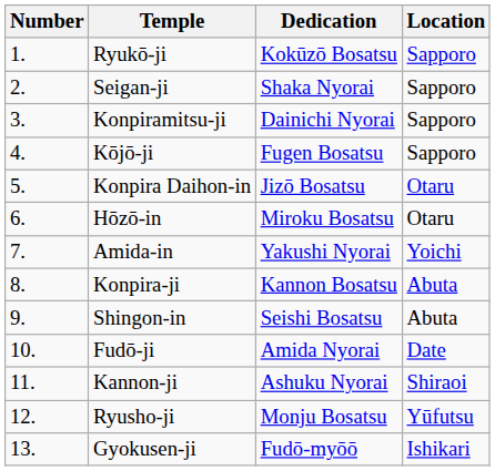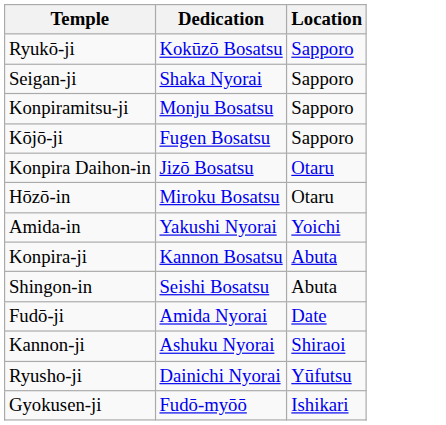- column: Number | 1. | 2. | 3. | 4. | 5. | 6. | 7. | 8. | 9. | 10. | 11. | 12. | 13.
Konpiramitsu-ji | Dedication: Dainichi Nyorai -> Monju Bosatsu
Ryusho-ji | Dedication: Monju Bosatsu -> Dainichi Nyorai
